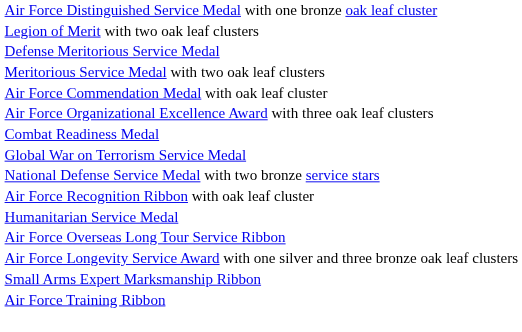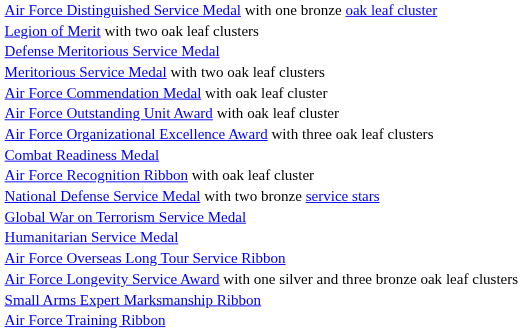+ row: Air Force Outstanding Unit Award with oak leaf cluster
rows swapped: Air Force Recognition Ribbon with oak leaf cluster <-> Global War on Terrorism Service Medal
